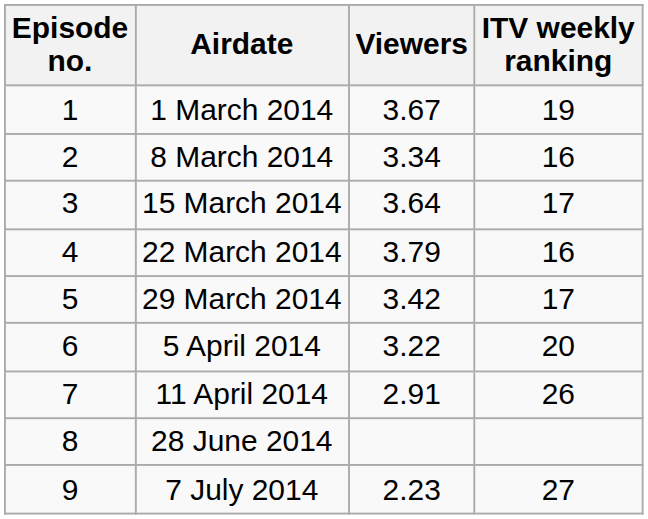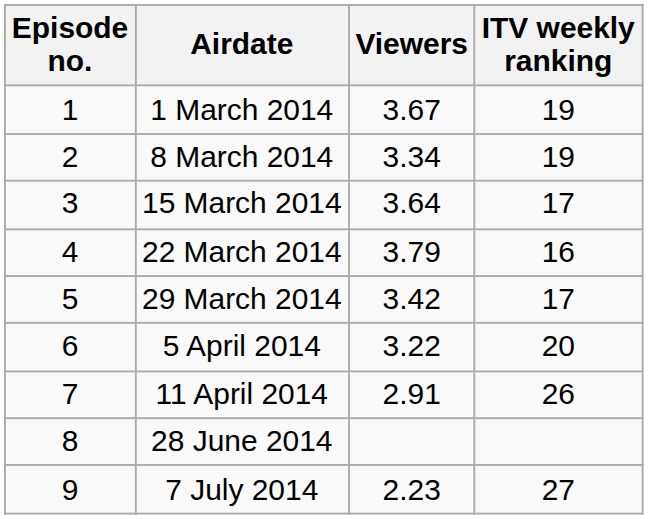8 March 2014 | ITV weekly ranking: 16 -> 19
